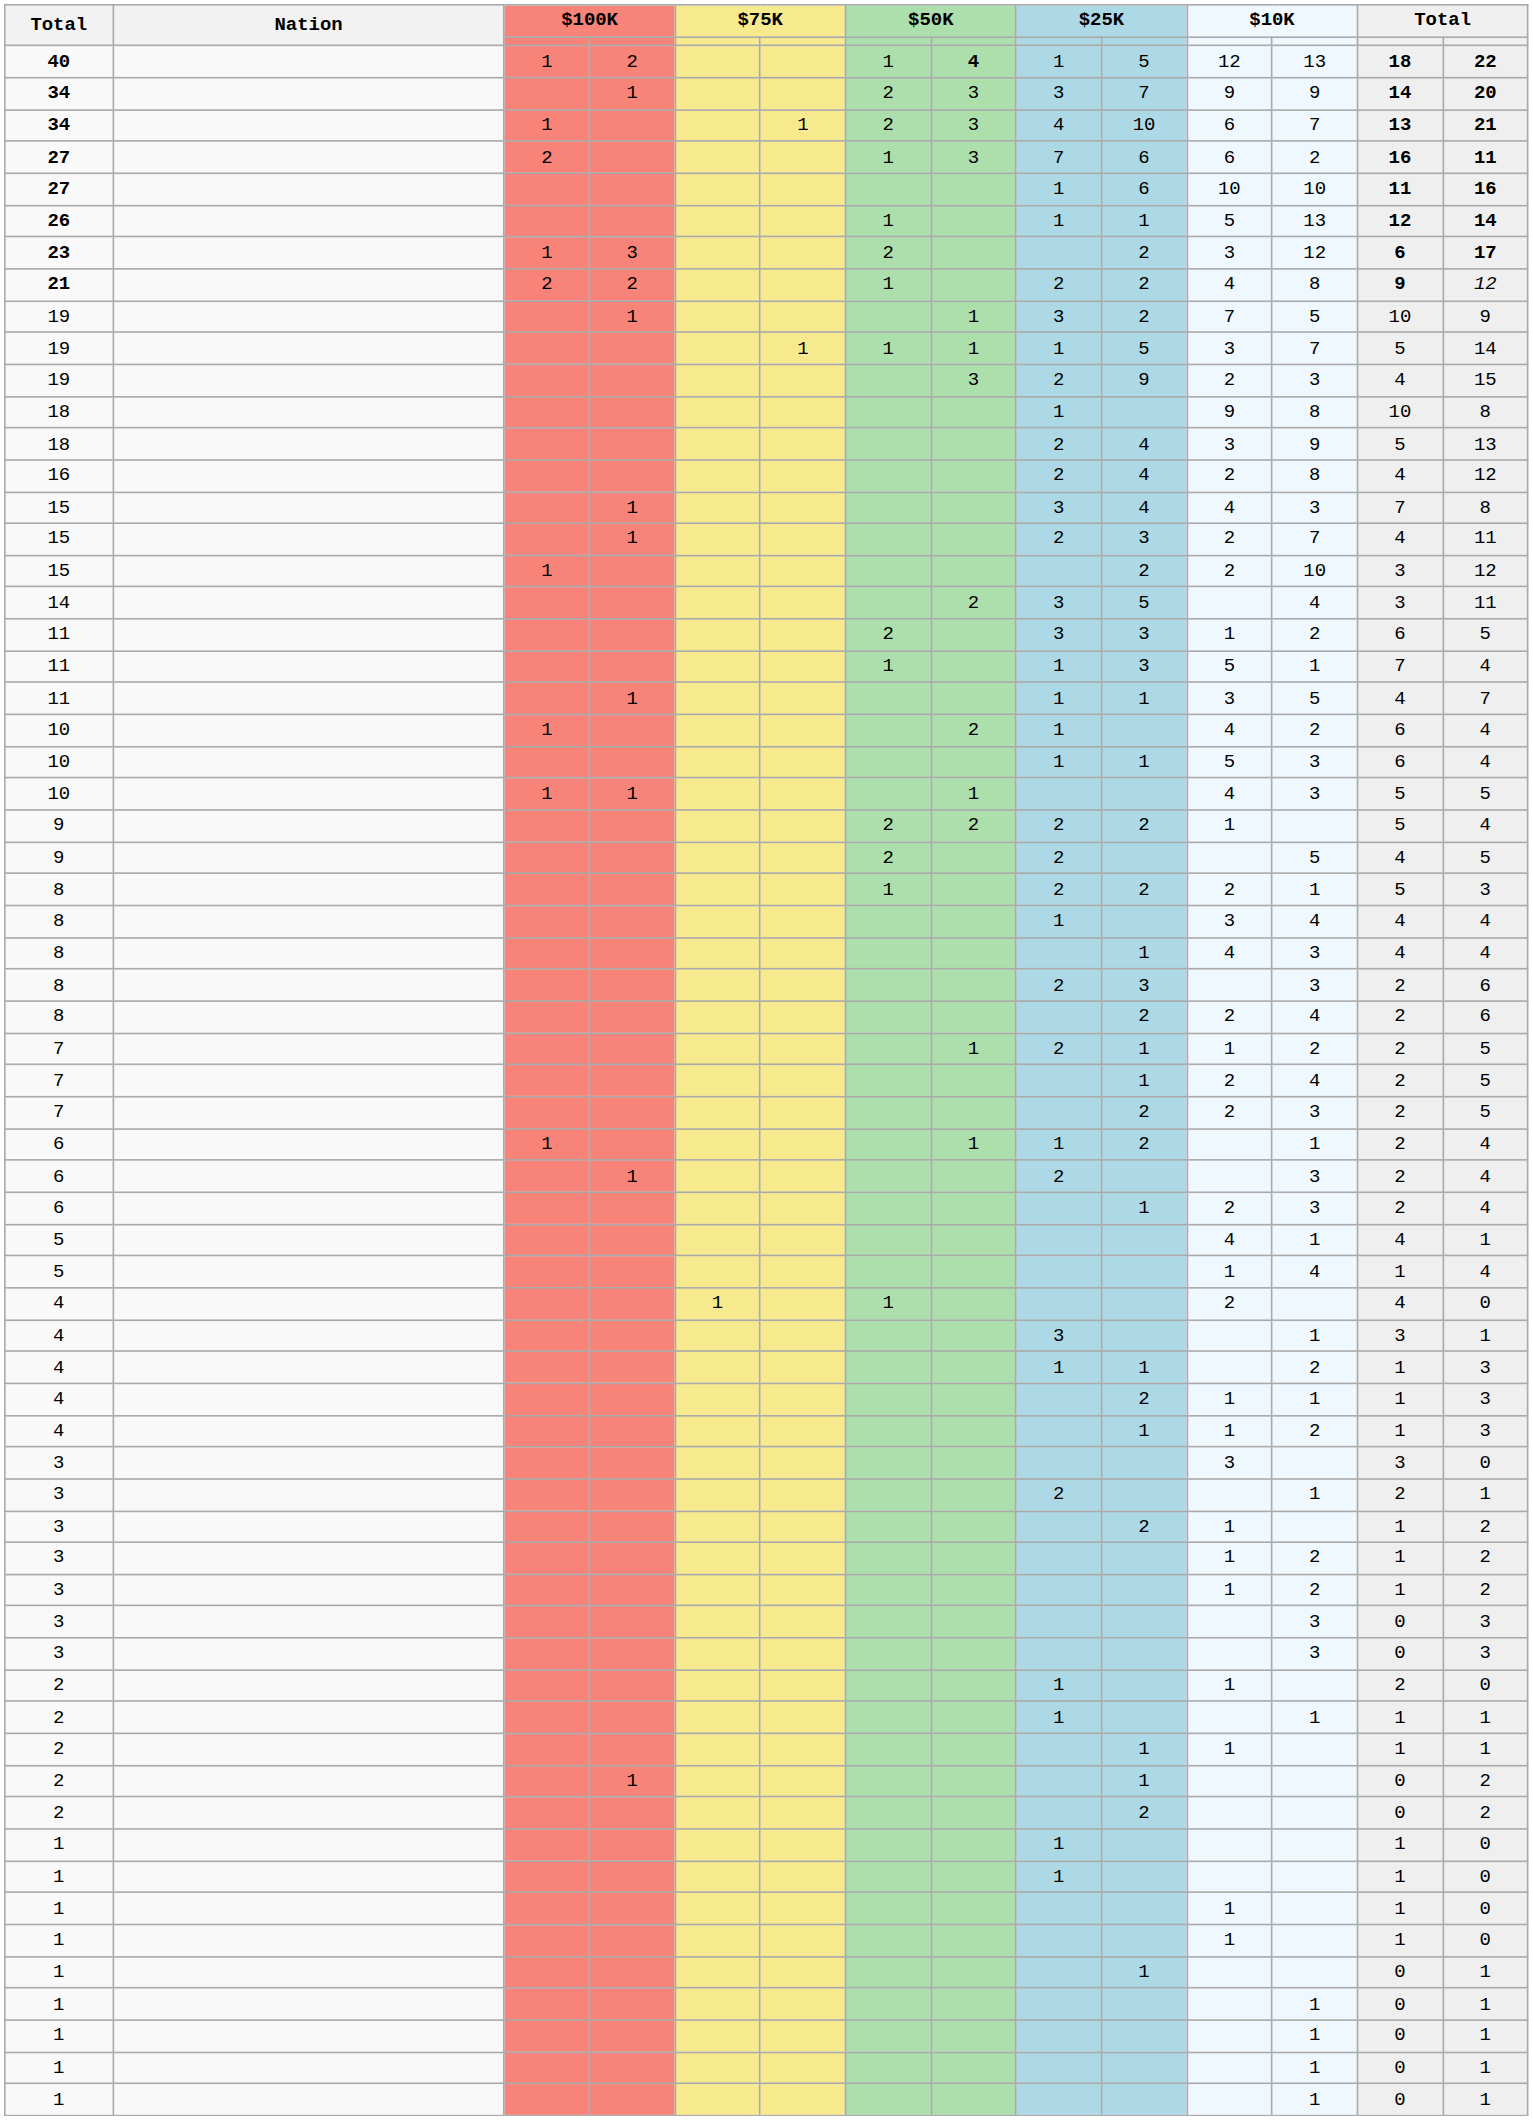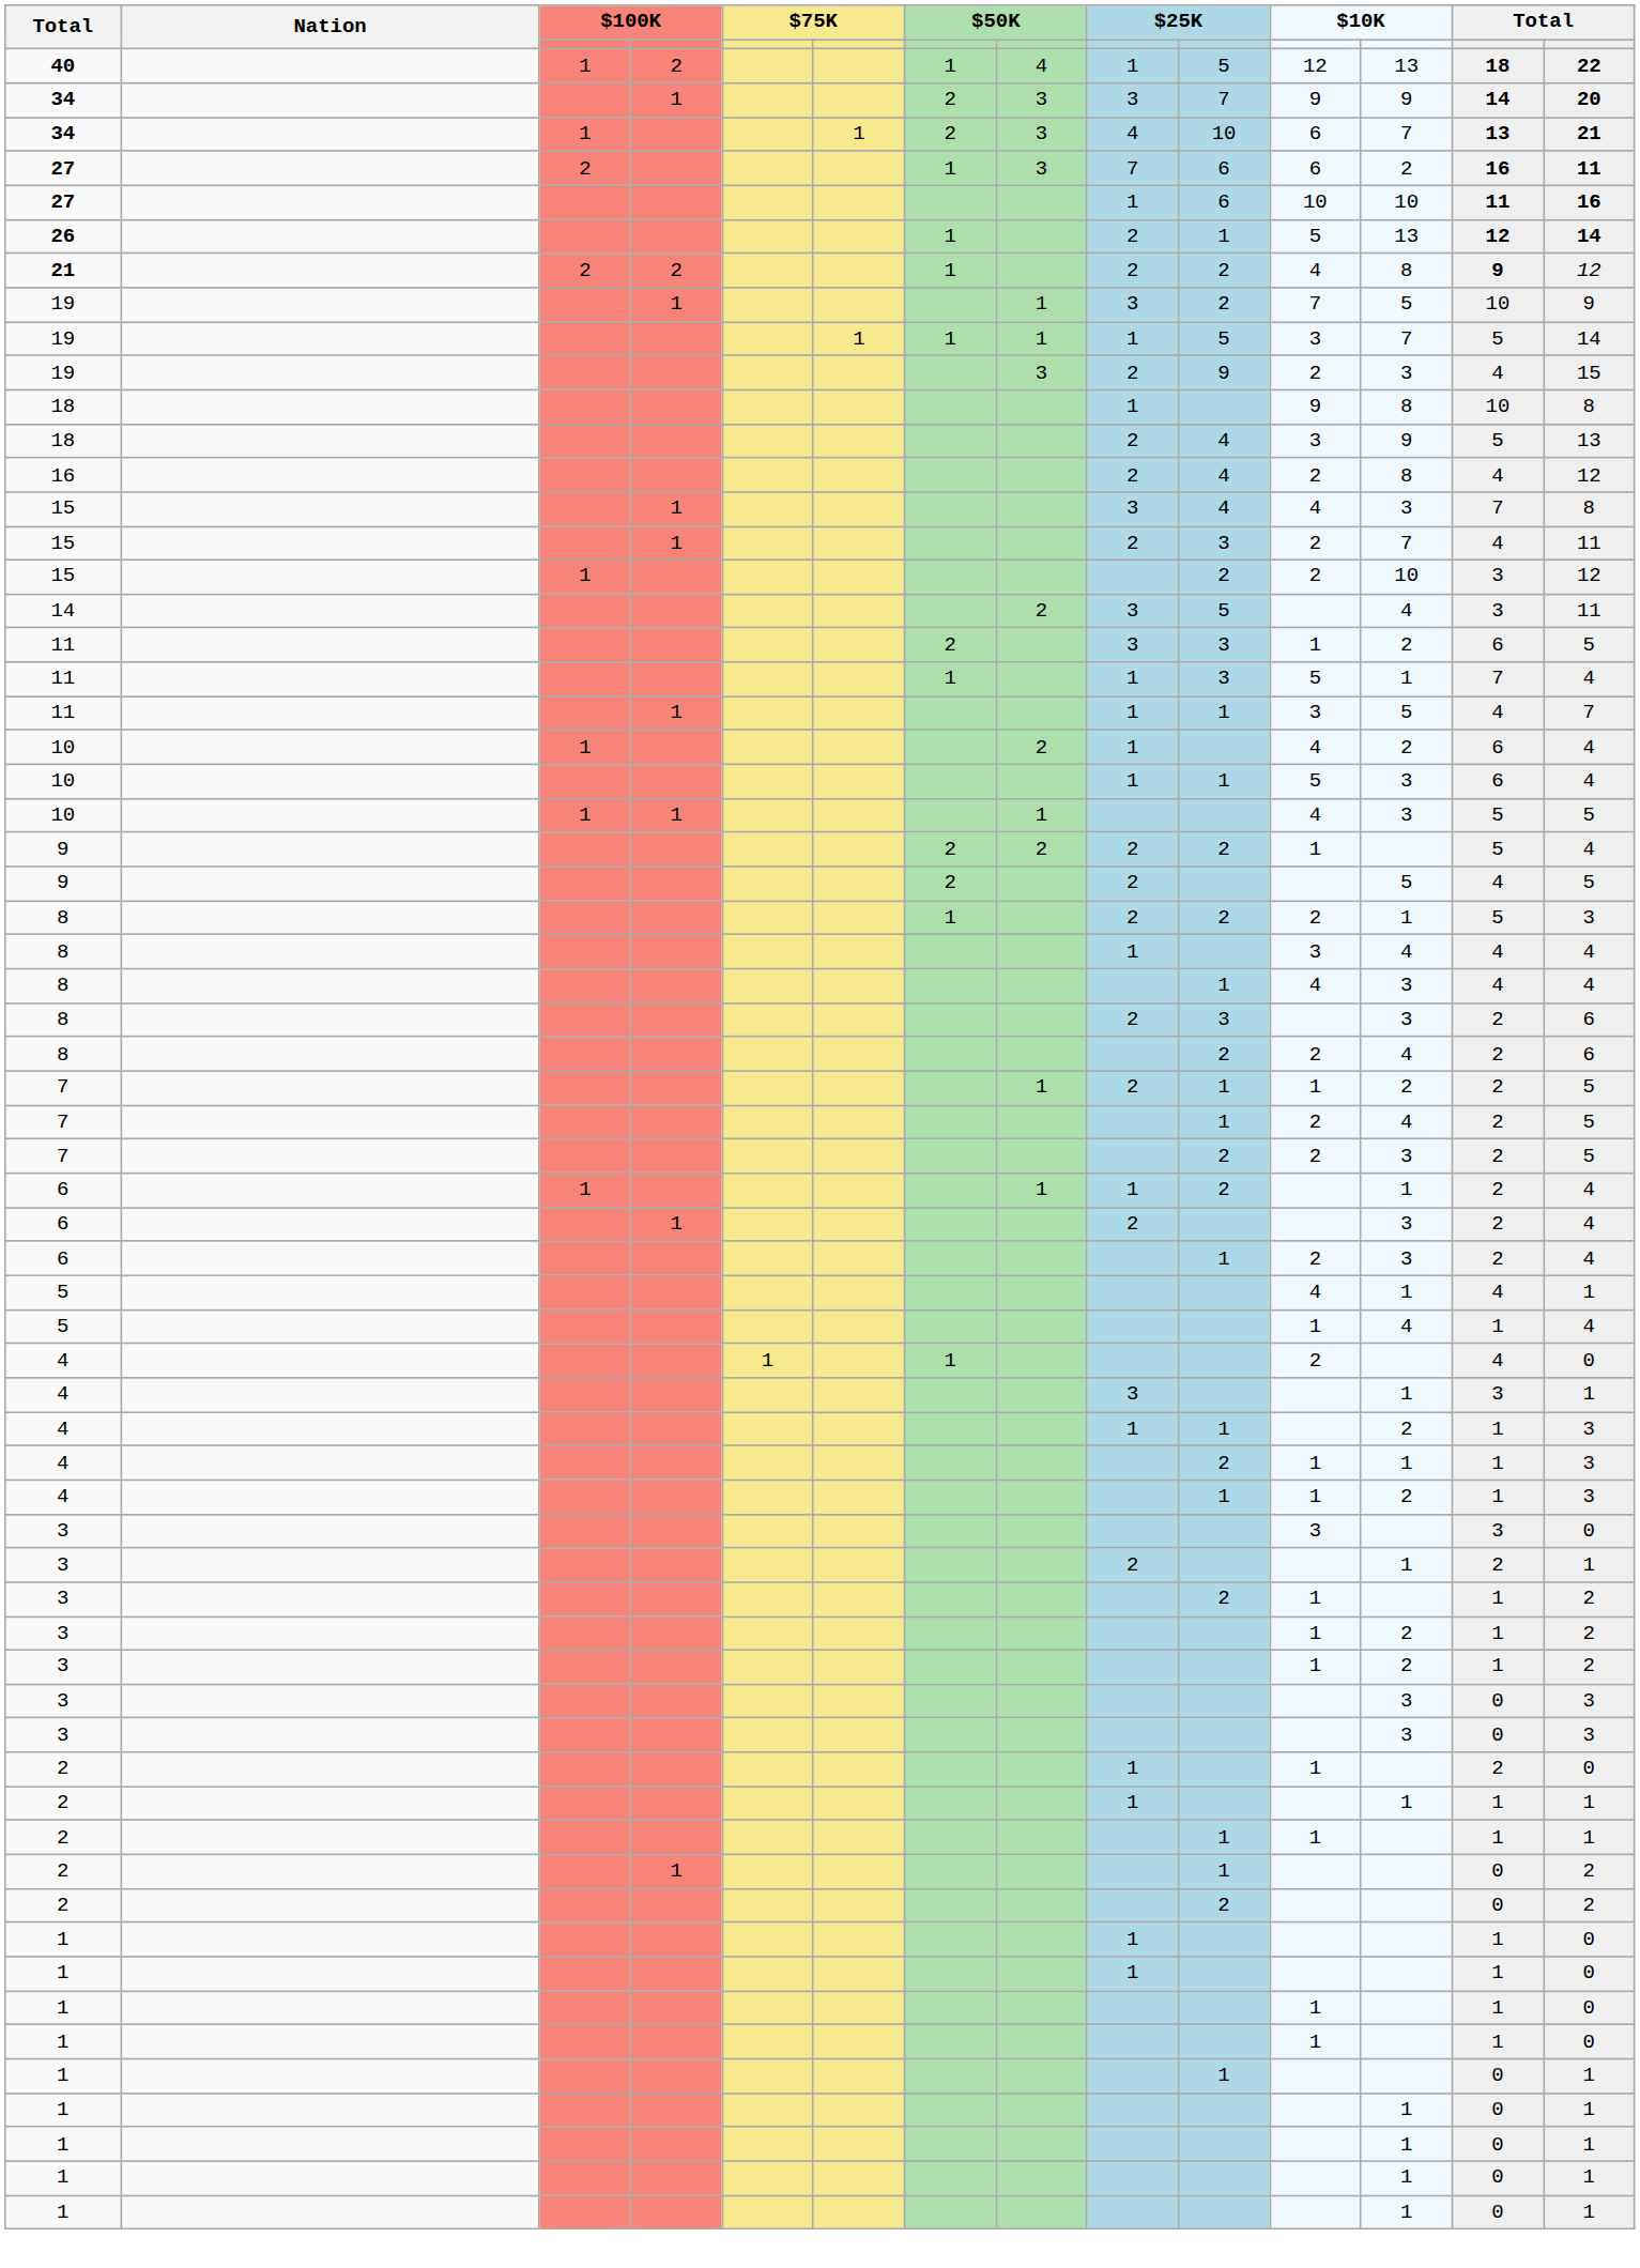40 | column 8: bold -> normal
26 | column 9: 1 -> 2
- row: 23 | 1 | 3 | 2 | 2 | 3 | 12 | 6 | 17
